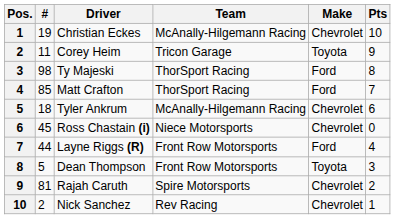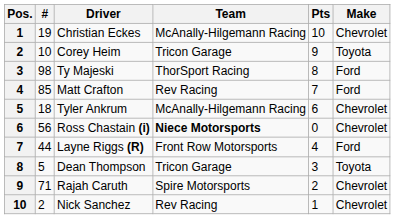columns swapped: Make <-> Pts
Corey Heim | #: 11 -> 10
Matt Crafton | Team: ThorSport Racing -> Rev Racing
Ross Chastain (i) | #: 45 -> 56
Ross Chastain (i) | Team: normal -> bold
Dean Thompson | Team: Front Row Motorsports -> Tricon Garage
Rajah Caruth | #: 81 -> 71
